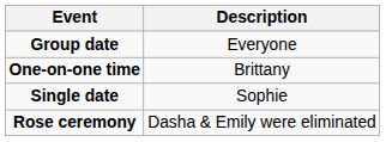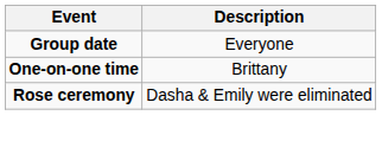- row: Single date | Sophie
